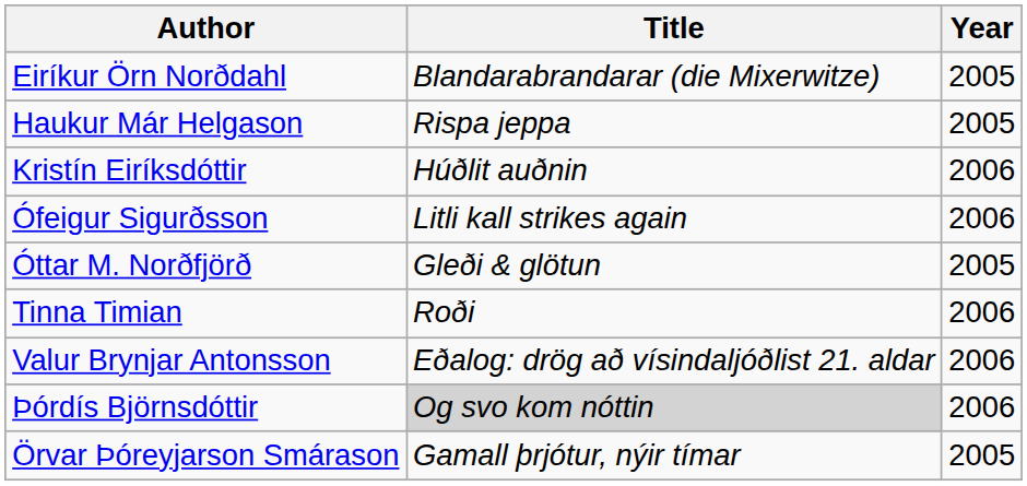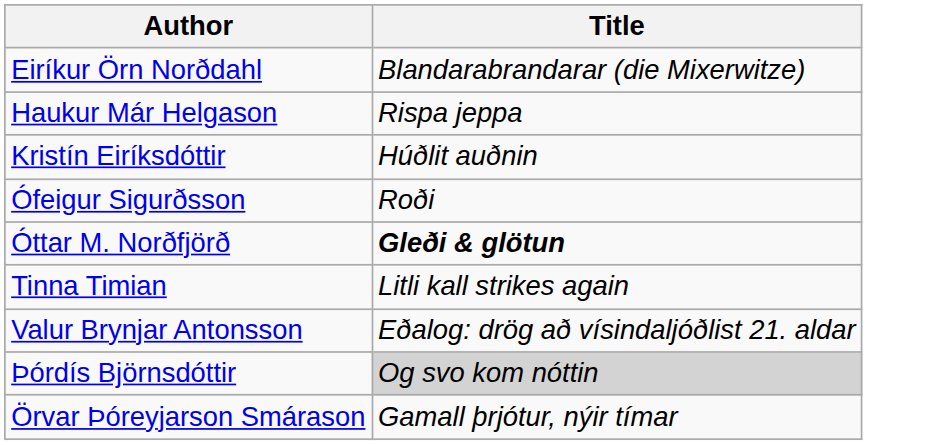- column: Year | 2005 | 2005 | 2006 | 2006 | 2005 | 2006 | 2006 | 2006 | 2005
Ófeigur Sigurðsson | Title: Litli kall strikes again -> Roði
Óttar M. Norðfjörð | Title: normal -> bold
Tinna Timian | Title: Roði -> Litli kall strikes again
